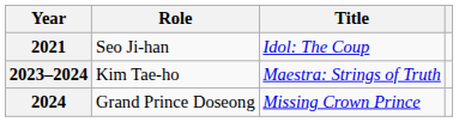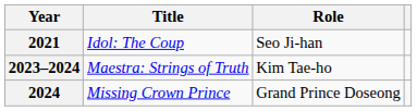columns swapped: Title <-> Role
